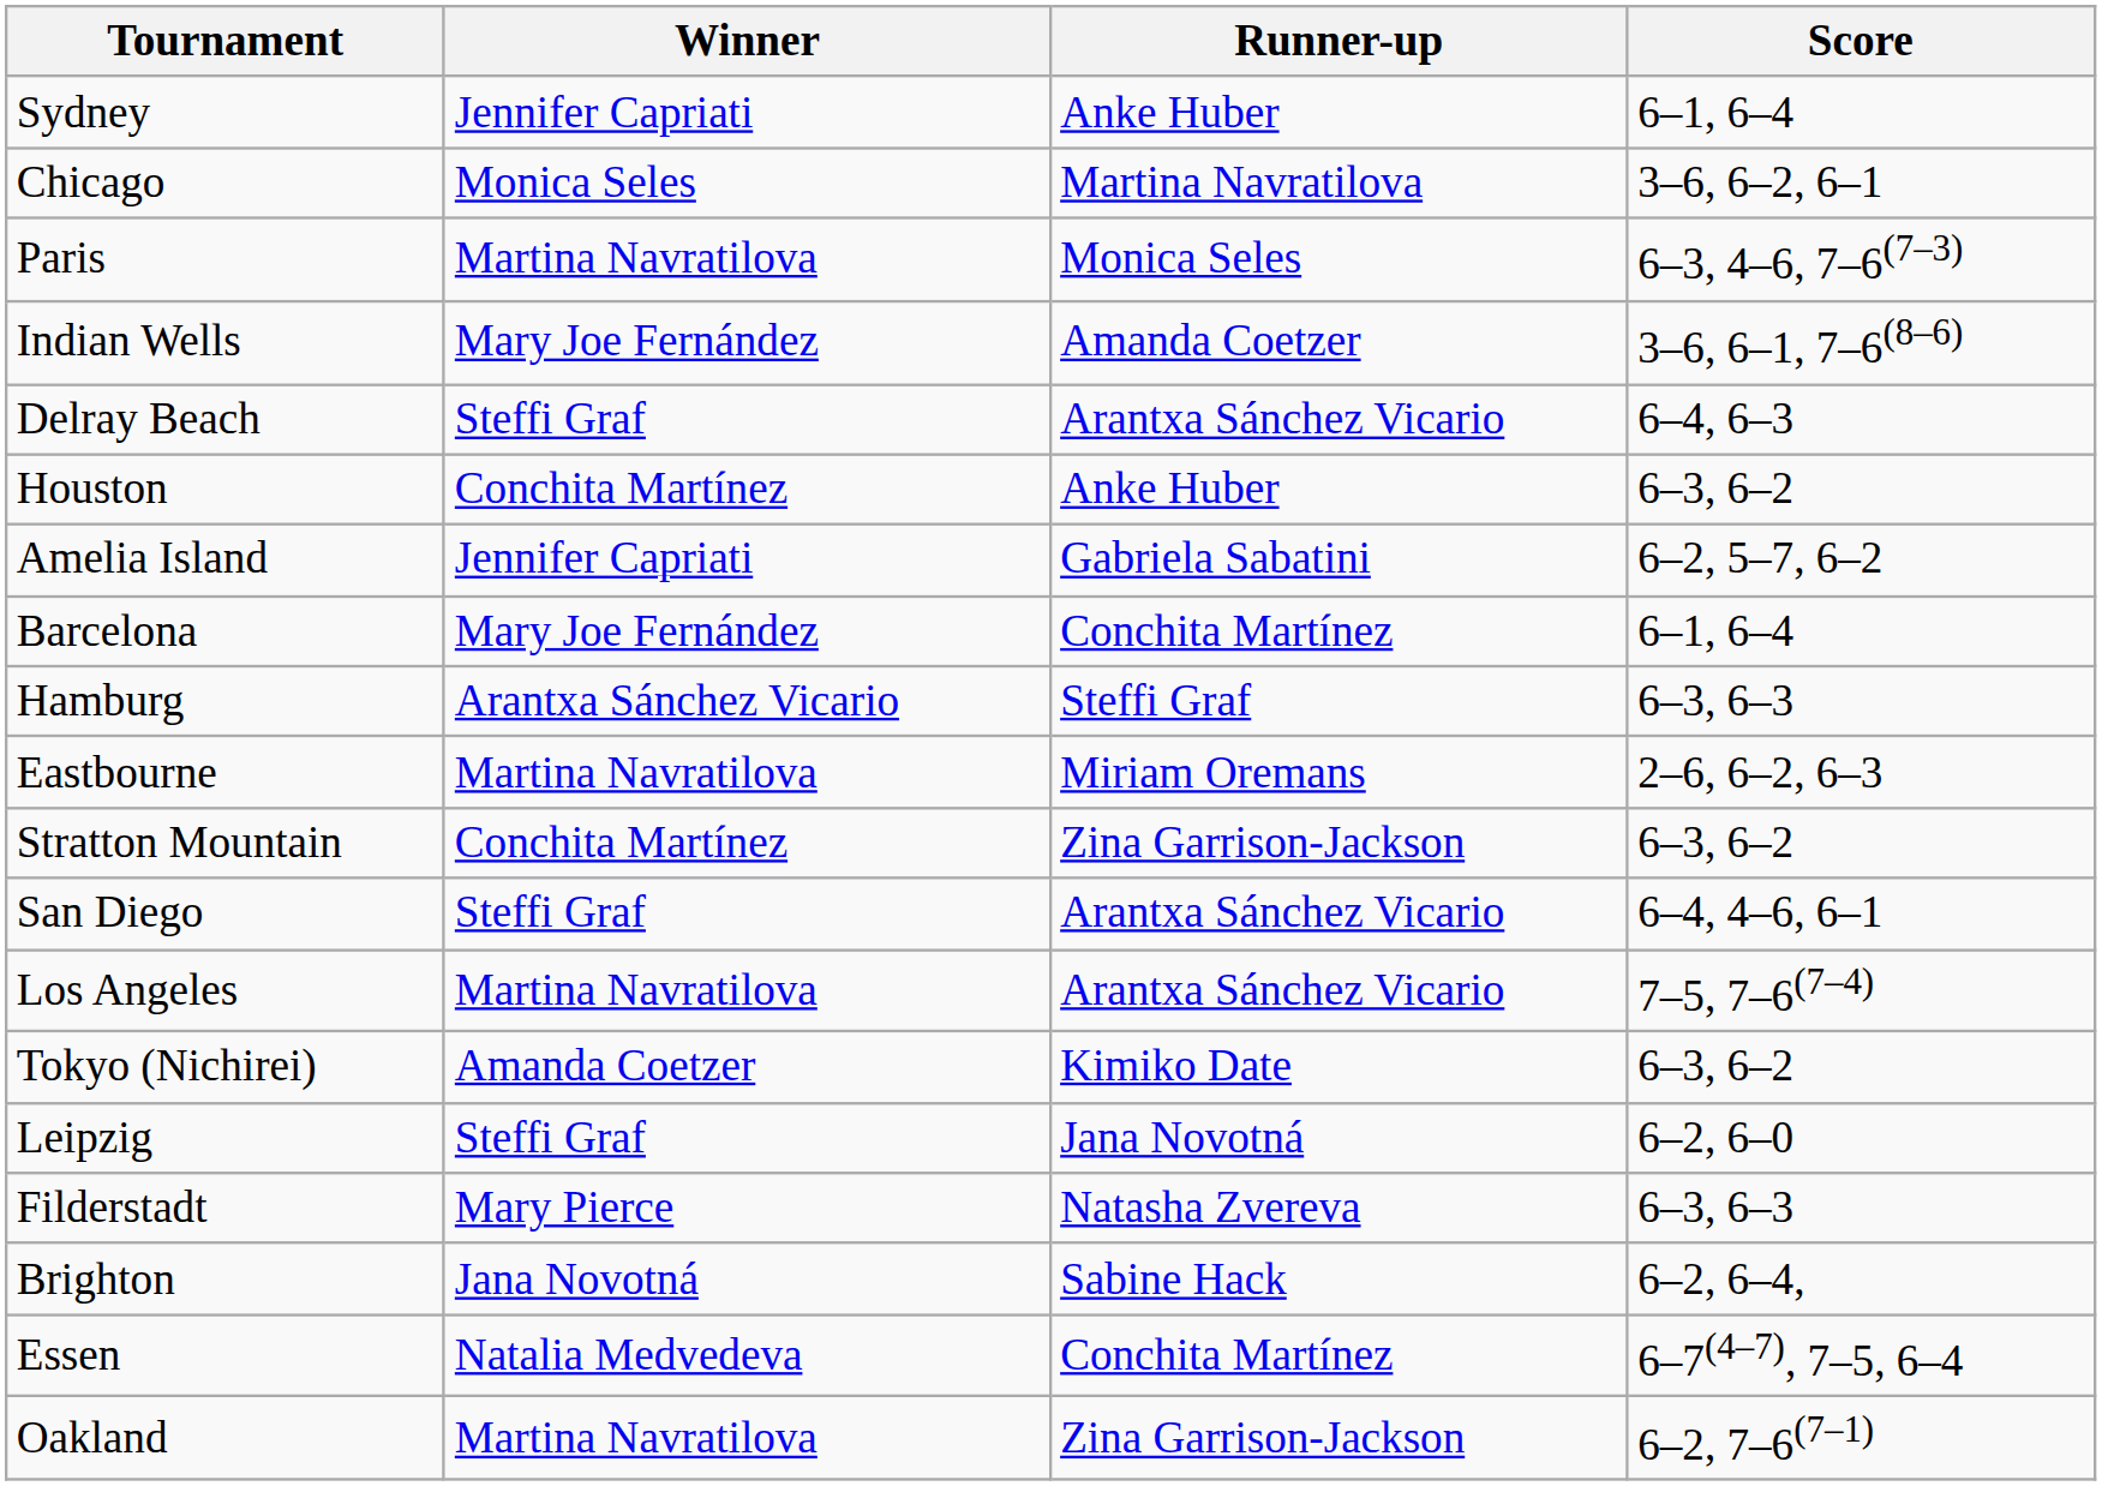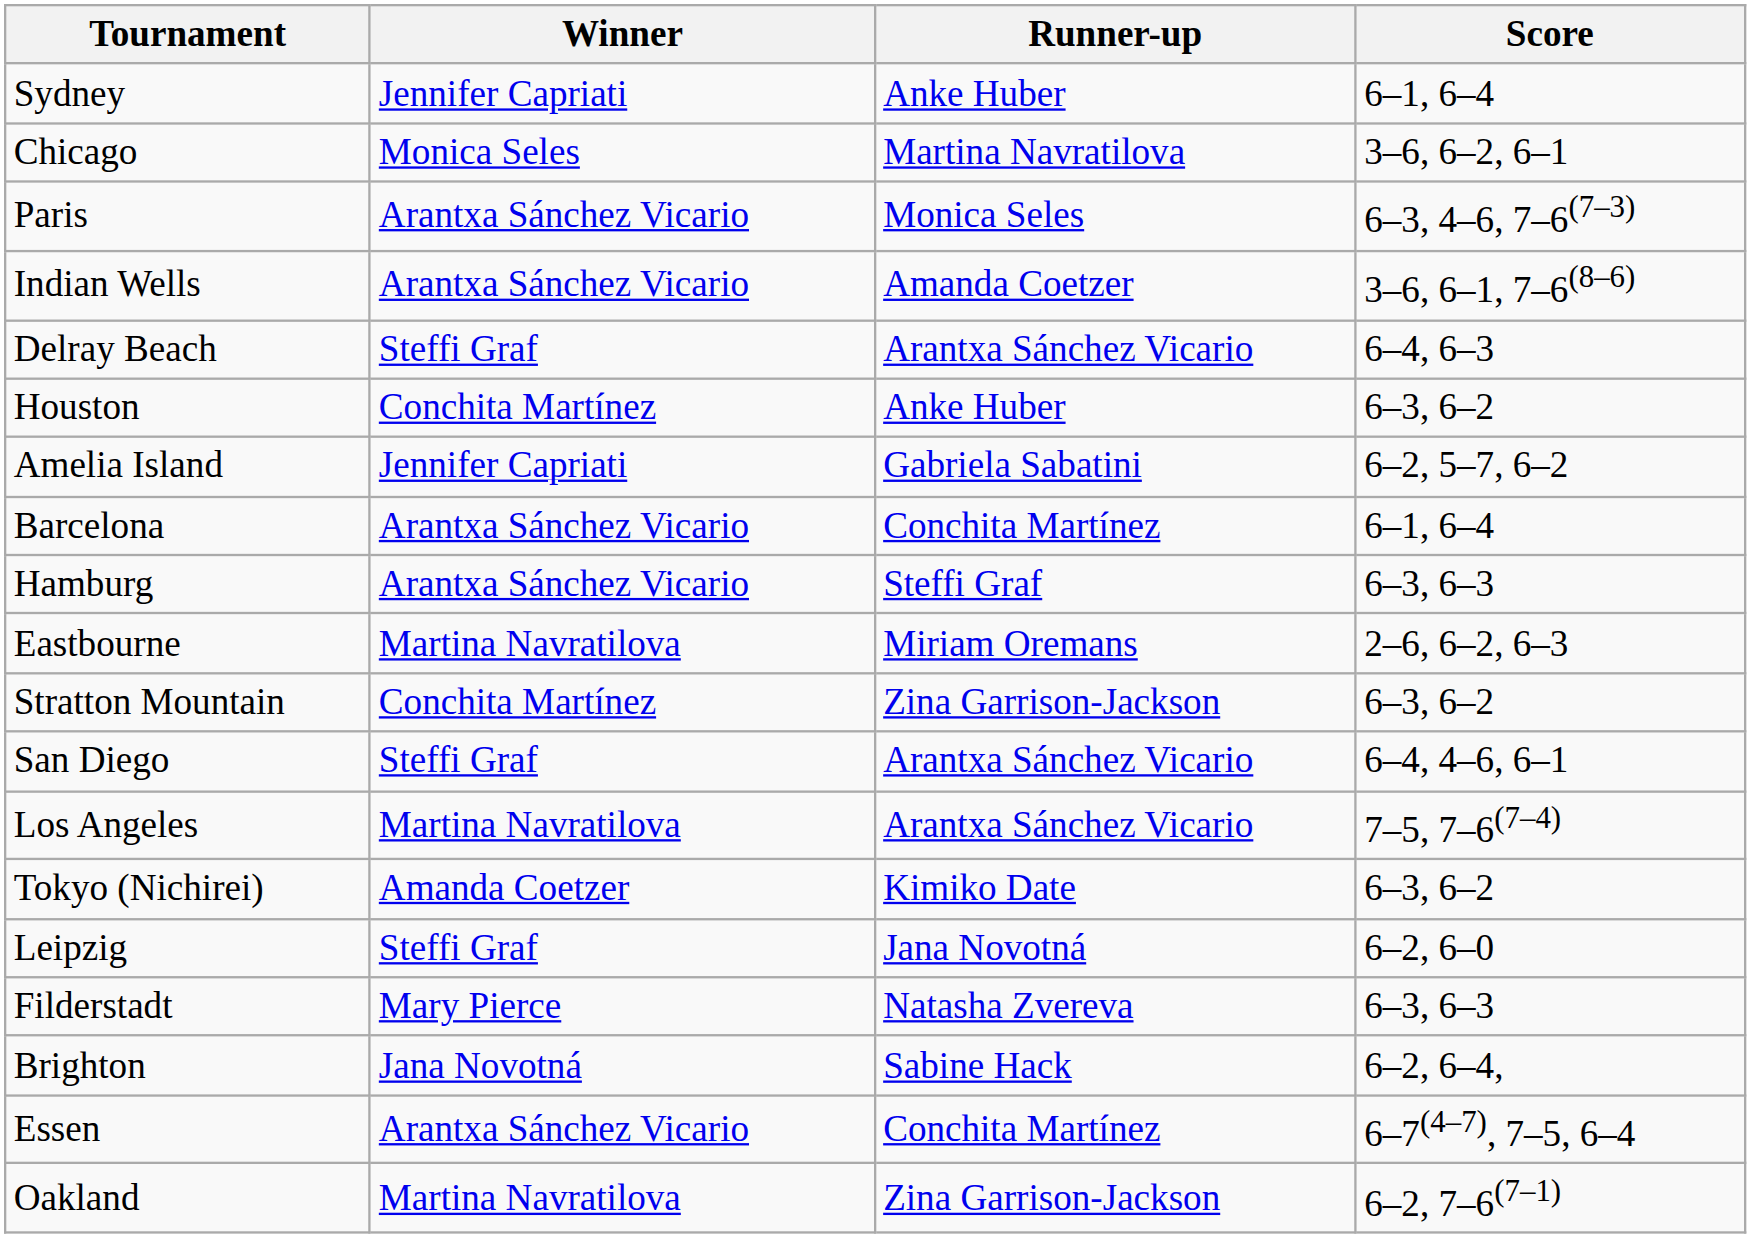Paris | Winner: Martina Navratilova -> Arantxa Sánchez Vicario
Indian Wells | Winner: Mary Joe Fernández -> Arantxa Sánchez Vicario
Barcelona | Winner: Mary Joe Fernández -> Arantxa Sánchez Vicario
Essen | Winner: Natalia Medvedeva -> Arantxa Sánchez Vicario
